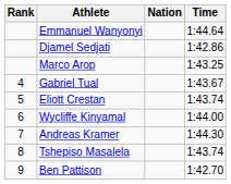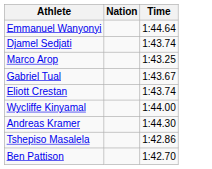- column: Rank | 4 | 5 | 6 | 7 | 8 | 9
Djamel Sedjati | Time: 1:42.86 -> 1:43.74
Tshepiso Masalela | Time: 1:43.74 -> 1:42.86
